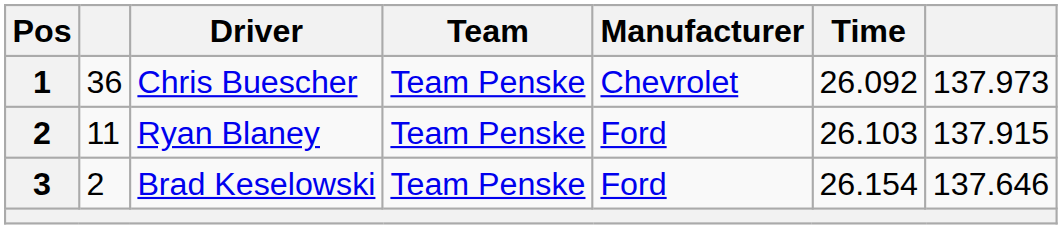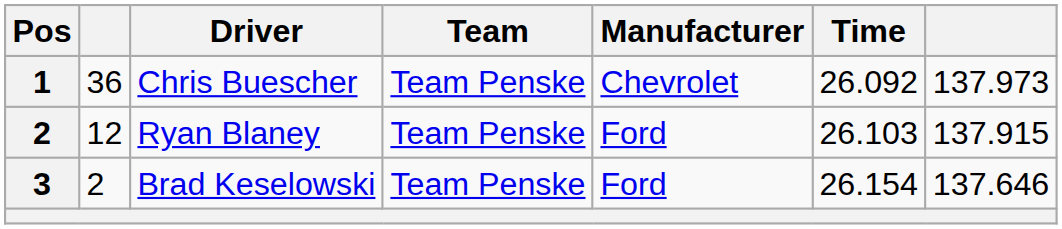Ryan Blaney | column 2: 11 -> 12
